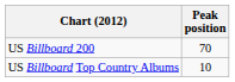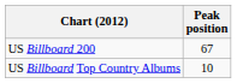US Billboard 200 | Peak position: 70 -> 67
